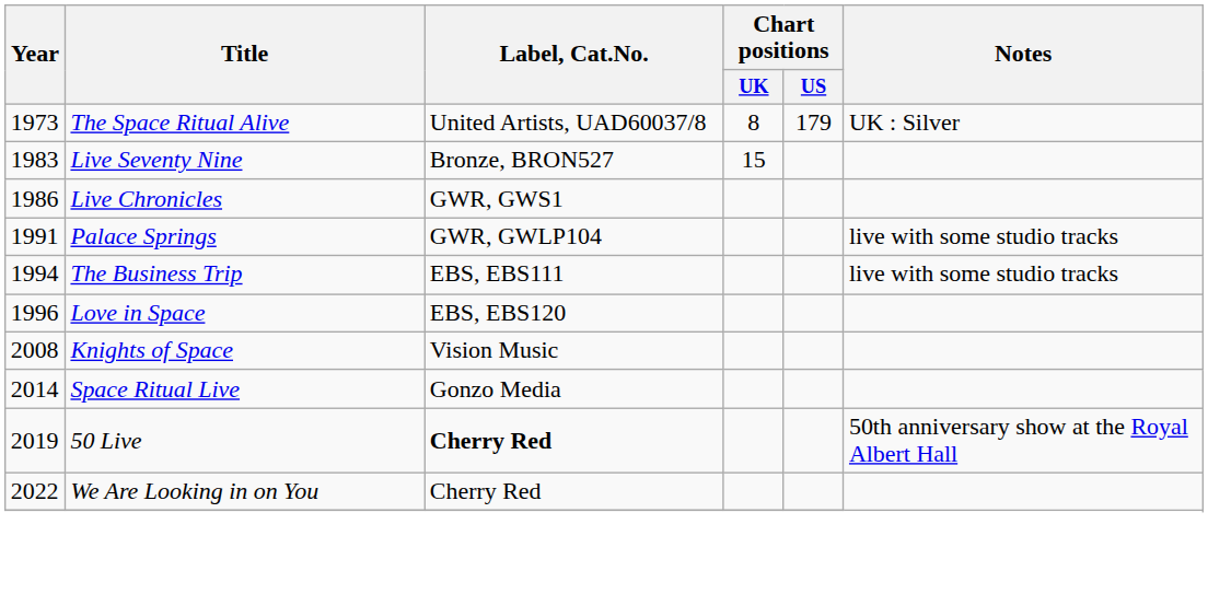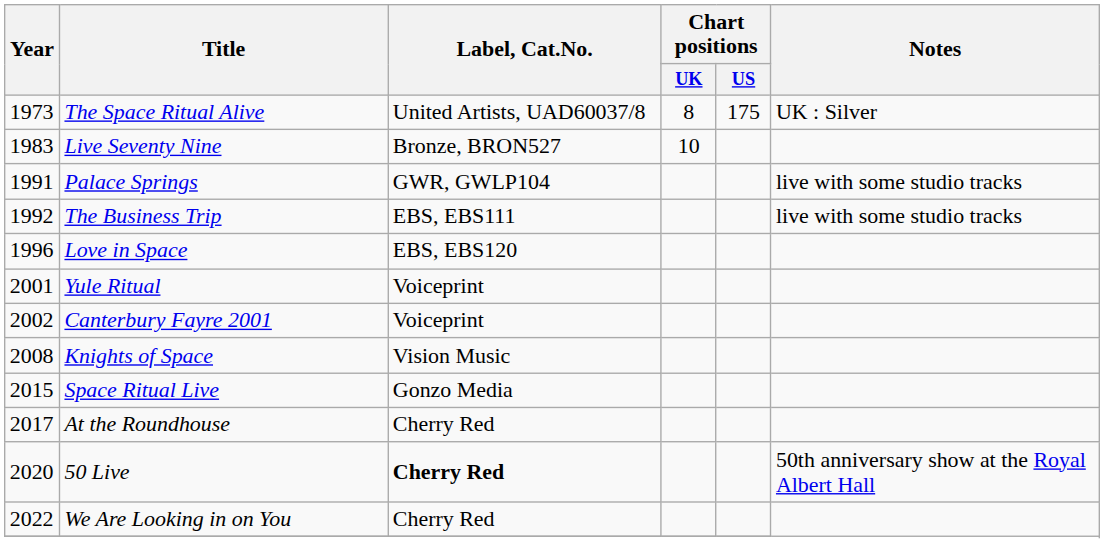The Space Ritual Alive | Chart positions / US: 179 -> 175
Live Seventy Nine | Chart positions / UK: 15 -> 10
- row: 1986 | Live Chronicles | GWR, GWS1
The Business Trip | Year: 1994 -> 1992
+ row: 2001 | Yule Ritual | Voiceprint
+ row: 2002 | Canterbury Fayre 2001 | Voiceprint
Space Ritual Live | Year: 2014 -> 2015
+ row: 2017 | At the Roundhouse | Cherry Red
50 Live | Year: 2019 -> 2020
